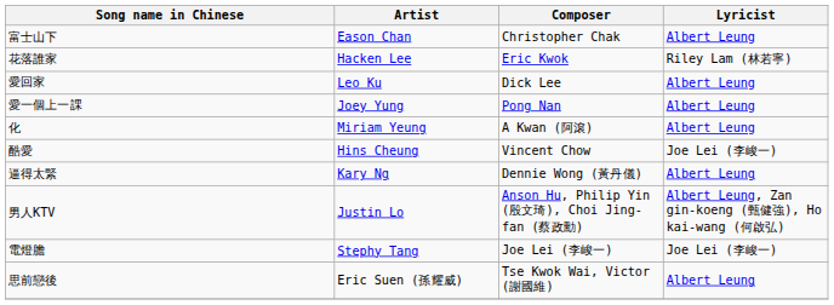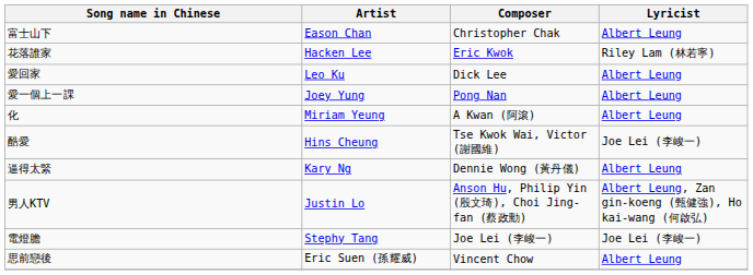酷愛 | Composer: Vincent Chow -> Tse Kwok Wai, Victor (謝國維)
思前戀後 | Composer: Tse Kwok Wai, Victor (謝國維) -> Vincent Chow
